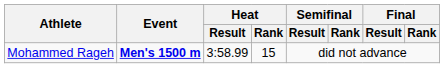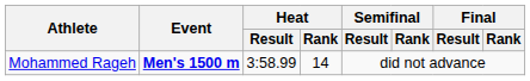Mohammed Rageh | Heat / Rank: 15 -> 14
